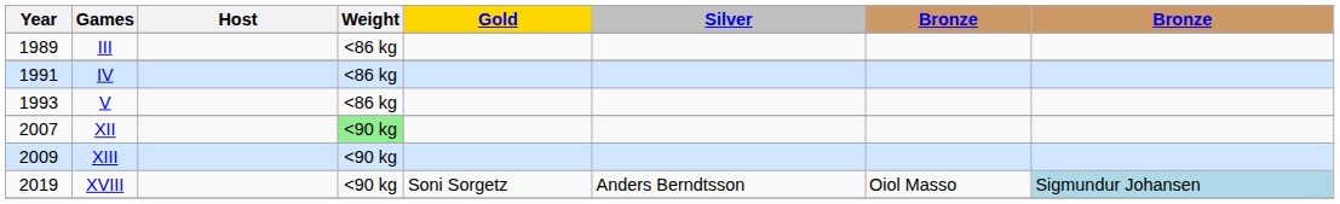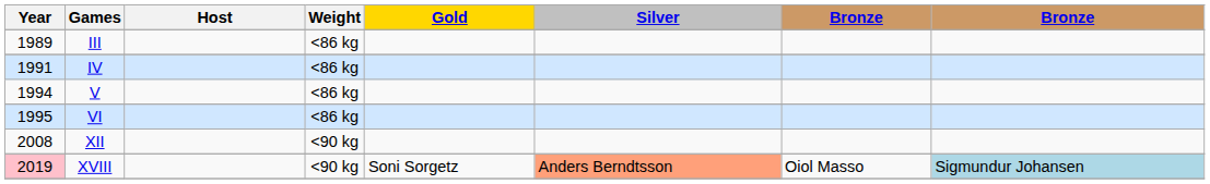V | Year: 1993 -> 1994
+ row: 1995 | VI | <86 kg
XII | Year: 2007 -> 2008
XII | Weight: lightgreen background -> no background
- row: 2009 | XIII | <90 kg
XVIII | Year: no background -> pink background
XVIII | Silver: no background -> lightsalmon background
